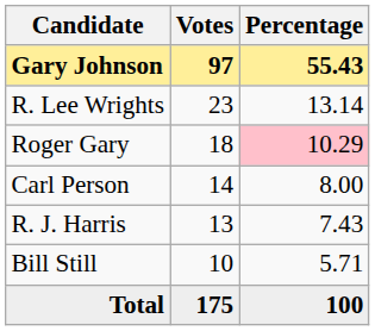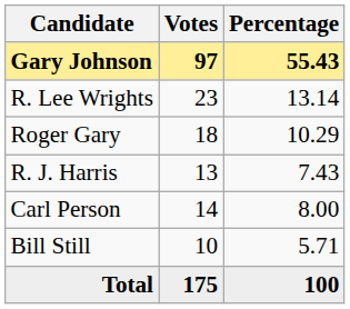Roger Gary | Percentage: pink background -> no background
rows swapped: Carl Person <-> R. J. Harris
